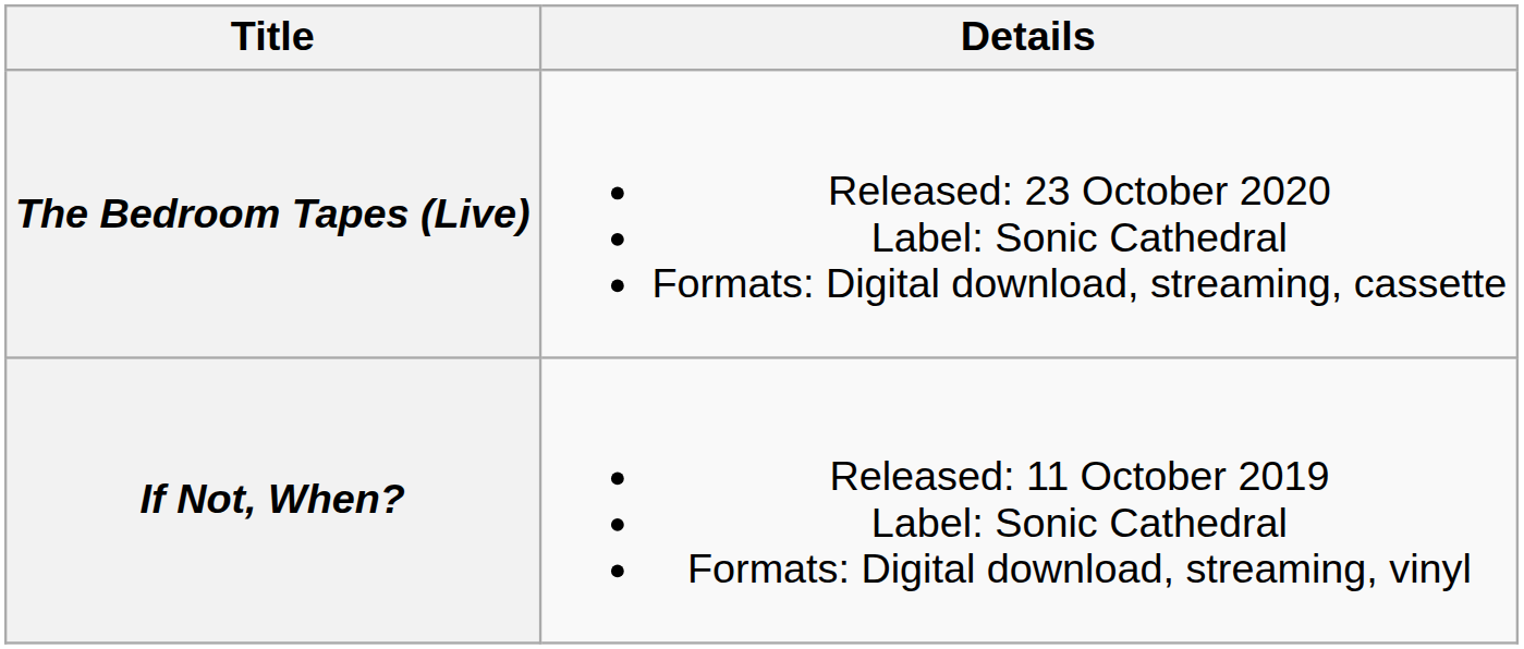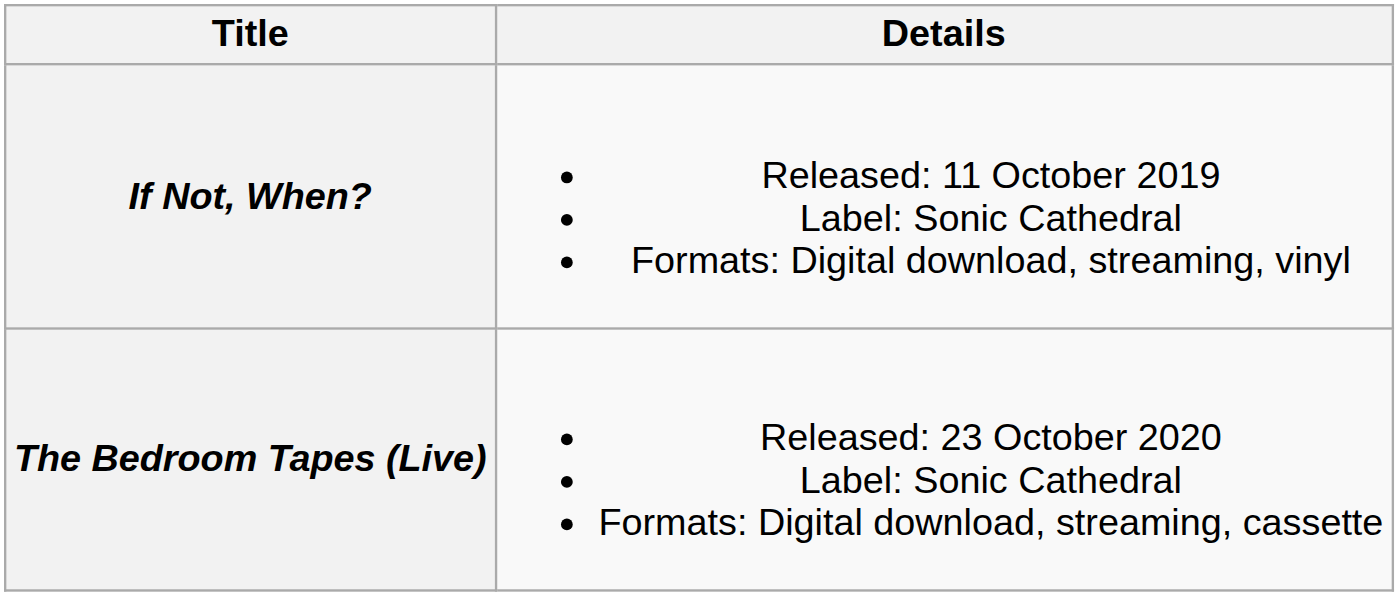rows swapped: If Not, When? <-> The Bedroom Tapes (Live)
